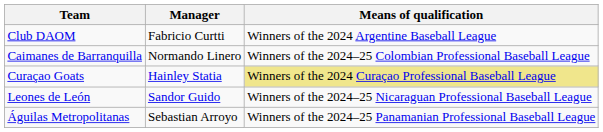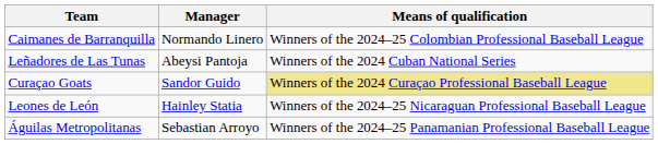- row: Club DAOM | Fabricio Curtti | Winners of the 2024 Argentine Baseball League
+ row: Leñadores de Las Tunas | Abeysi Pantoja | Winners of the 2024 Cuban National Series
Curaçao Goats | Manager: Hainley Statia -> Sandor Guido
Leones de León | Manager: Sandor Guido -> Hainley Statia
